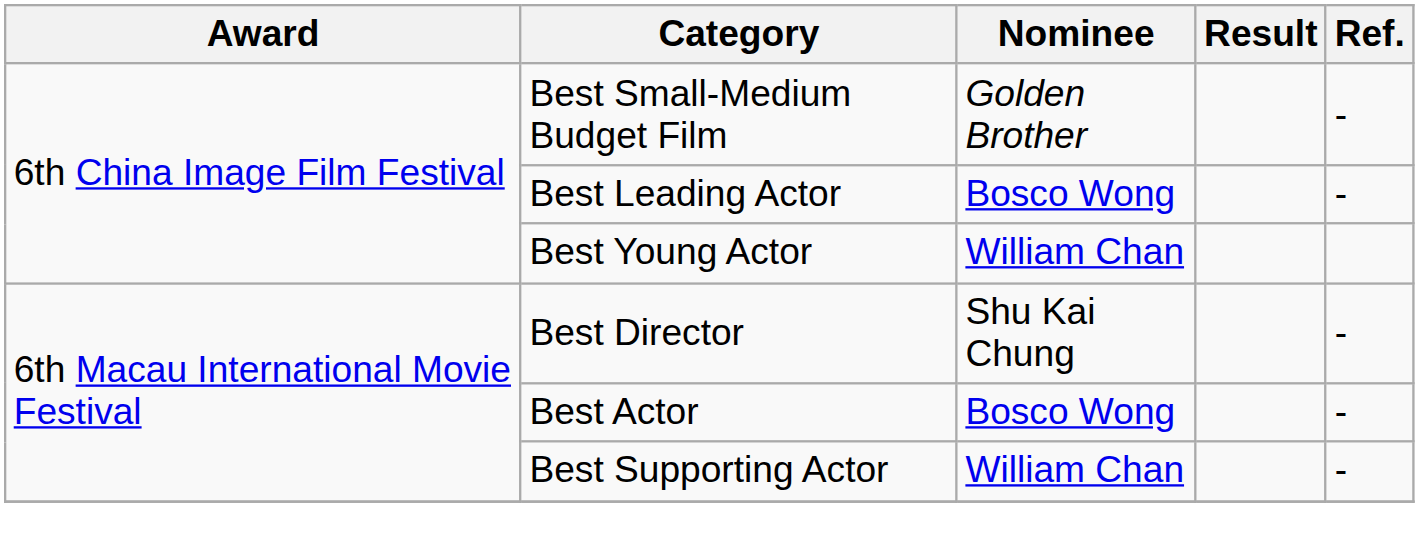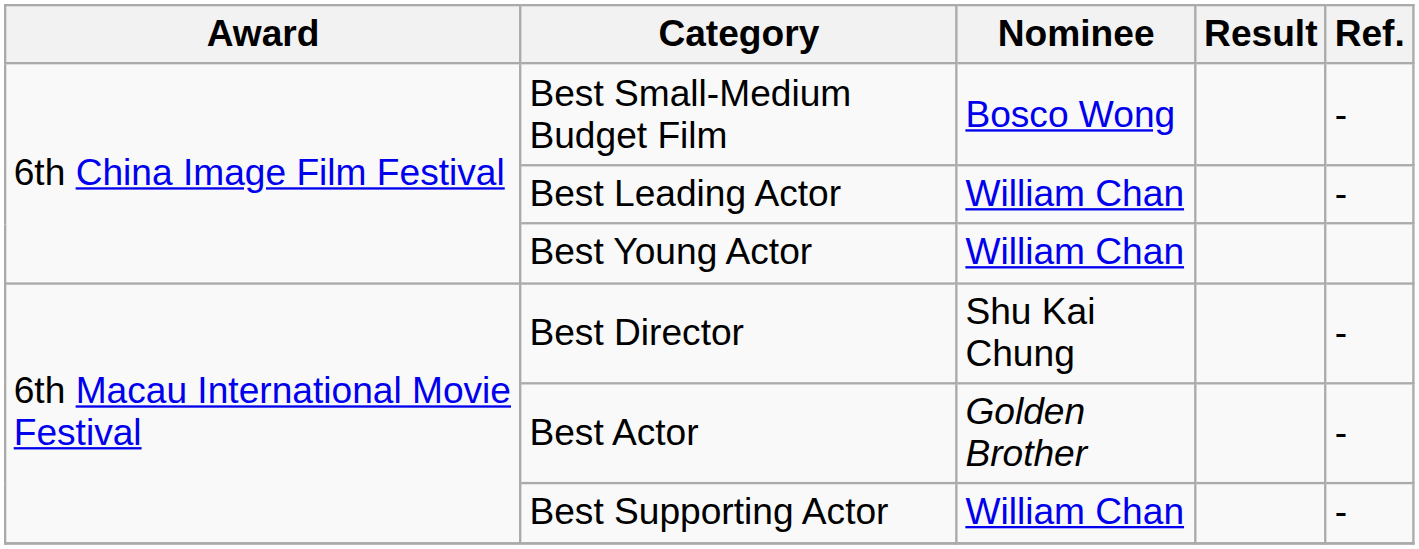Best Small-Medium Budget Film | Nominee: Golden Brother -> Bosco Wong
Best Leading Actor | Nominee: Bosco Wong -> William Chan
Best Actor | Nominee: Bosco Wong -> Golden Brother
